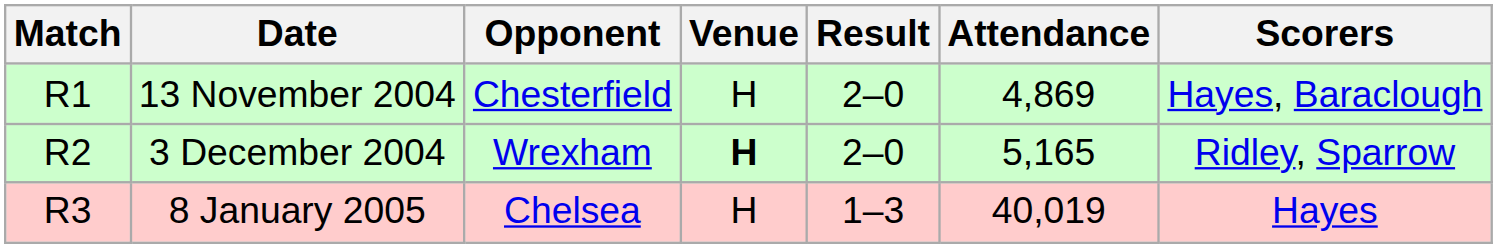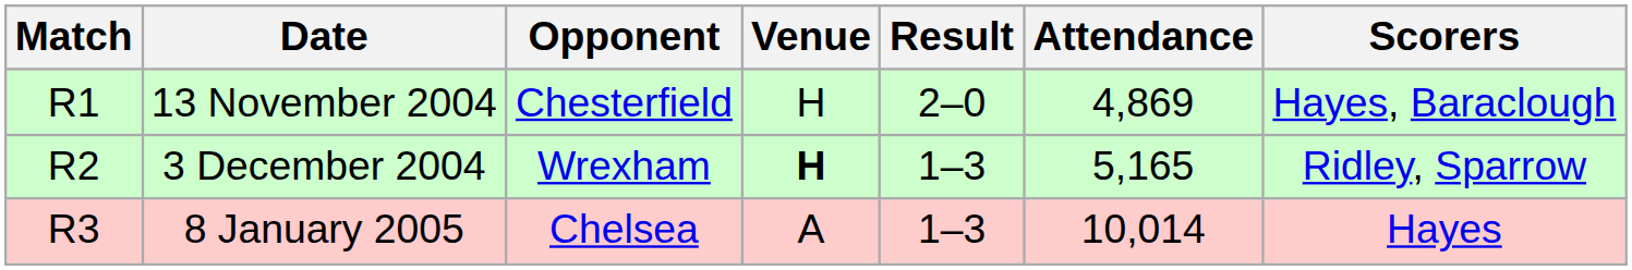3 December 2004 | Result: 2–0 -> 1–3
8 January 2005 | Venue: H -> A
8 January 2005 | Attendance: 40,019 -> 10,014
